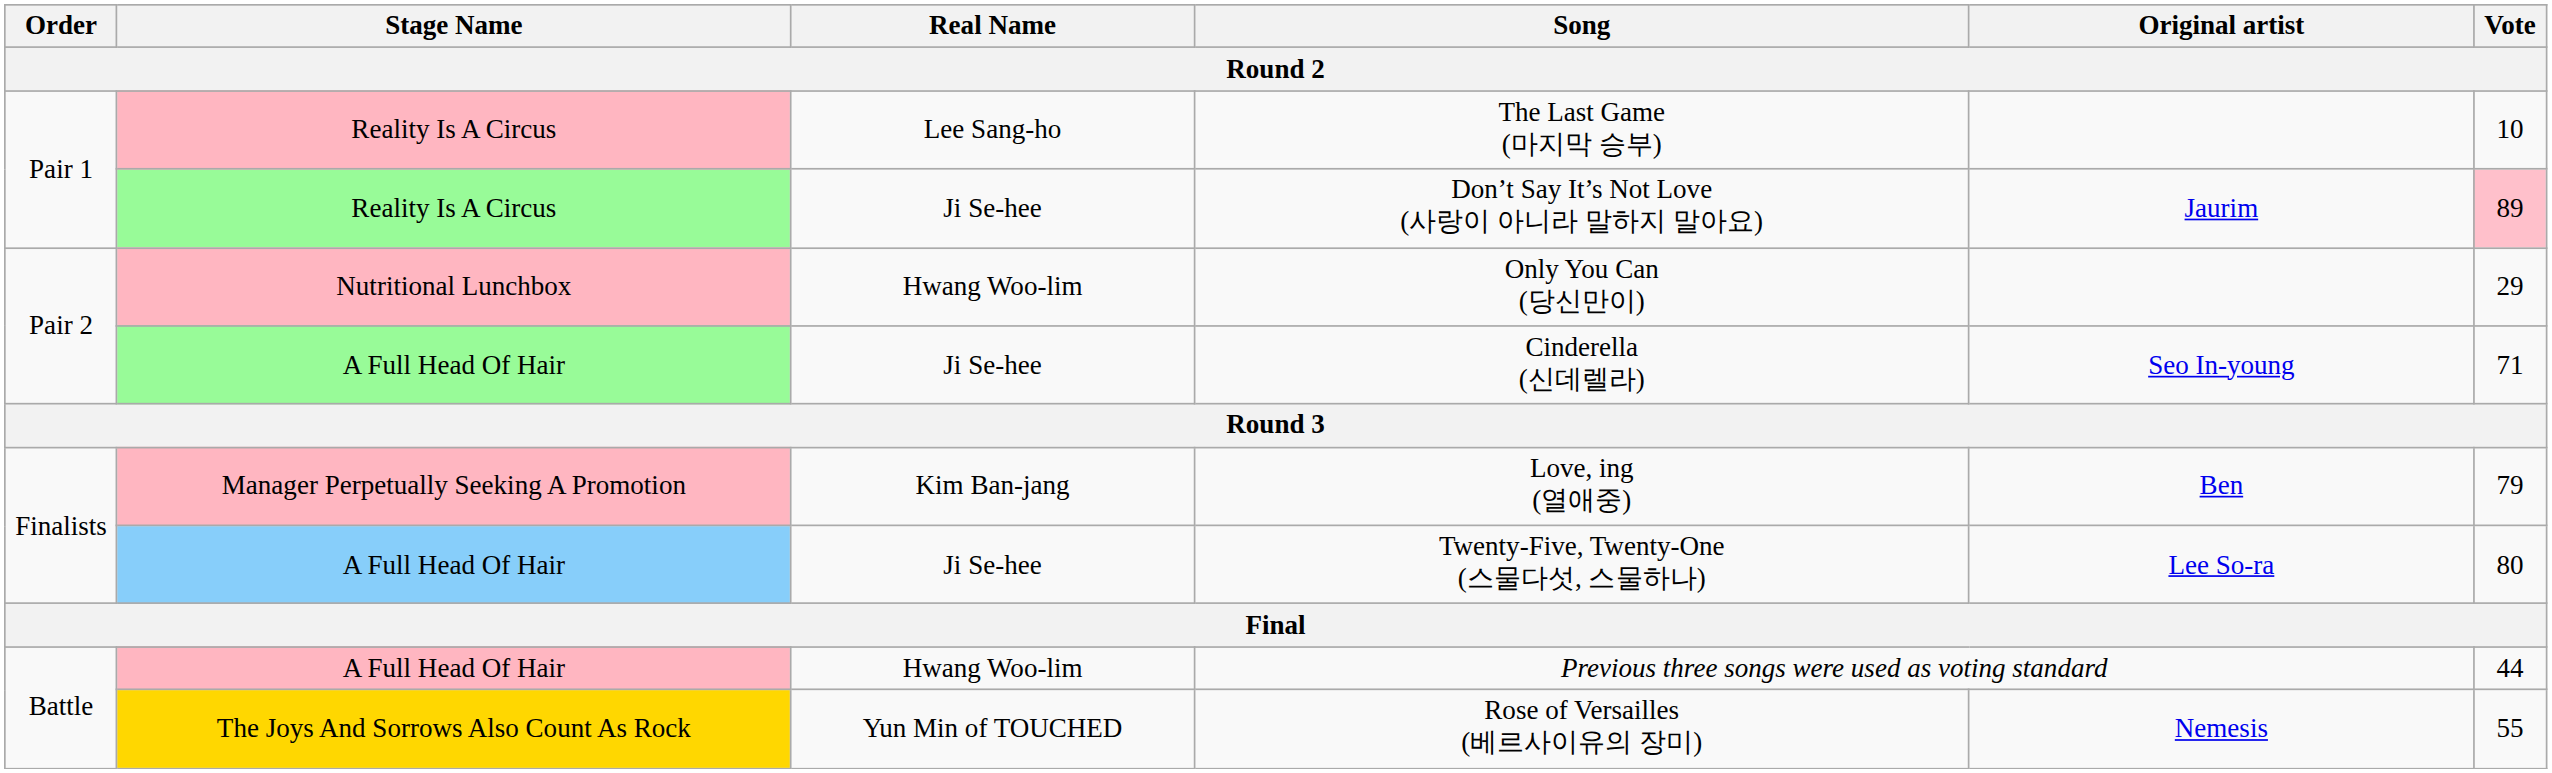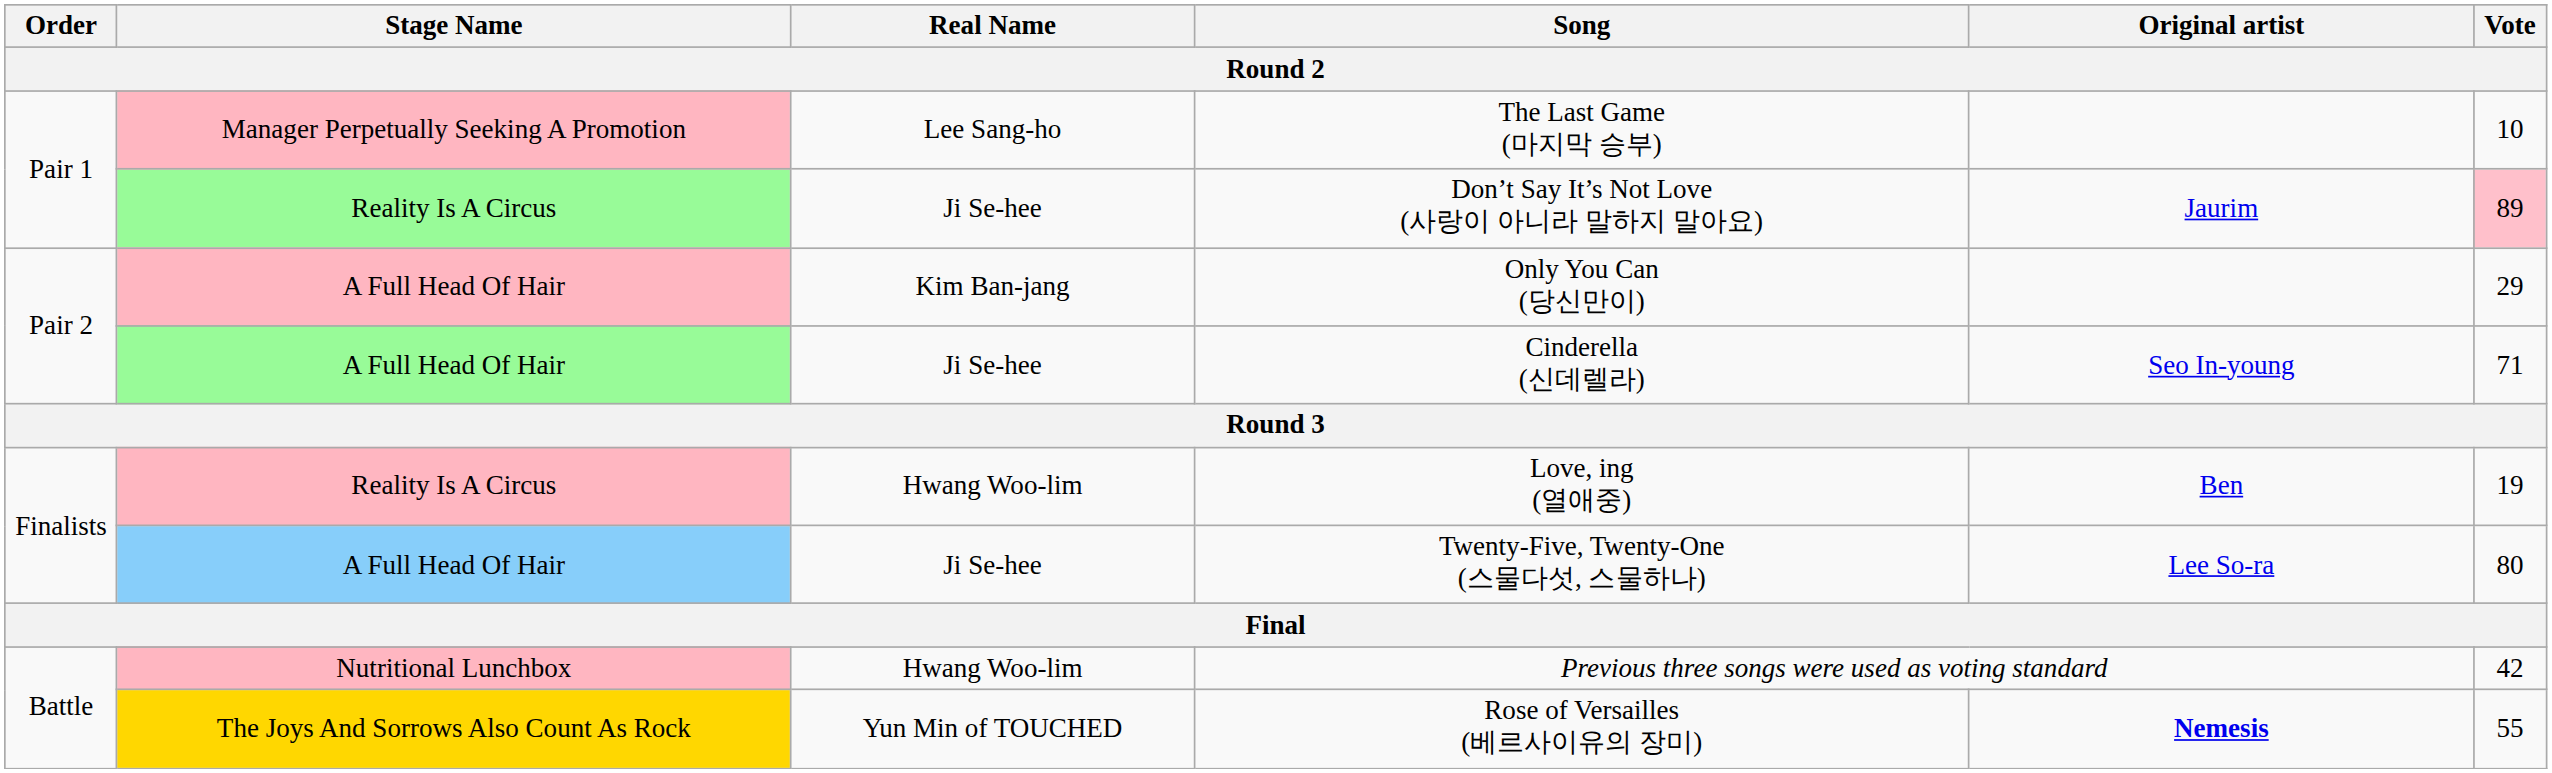The Last Game (마지막 승부) | Stage Name: Reality Is A Circus -> Manager Perpetually Seeking A Promotion
Only You Can (당신만이) | Stage Name: Nutritional Lunchbox -> A Full Head Of Hair
Only You Can (당신만이) | Real Name: Hwang Woo-lim -> Kim Ban-jang
Love, ing (열애중) | Stage Name: Manager Perpetually Seeking A Promotion -> Reality Is A Circus
Love, ing (열애중) | Real Name: Kim Ban-jang -> Hwang Woo-lim
Love, ing (열애중) | Vote: 79 -> 19
Previous three songs were used as voting standard | Stage Name: A Full Head Of Hair -> Nutritional Lunchbox
Previous three songs were used as voting standard | Vote: 44 -> 42
Rose of Versailles (베르사이유의 장미) | Original artist: normal -> bold
